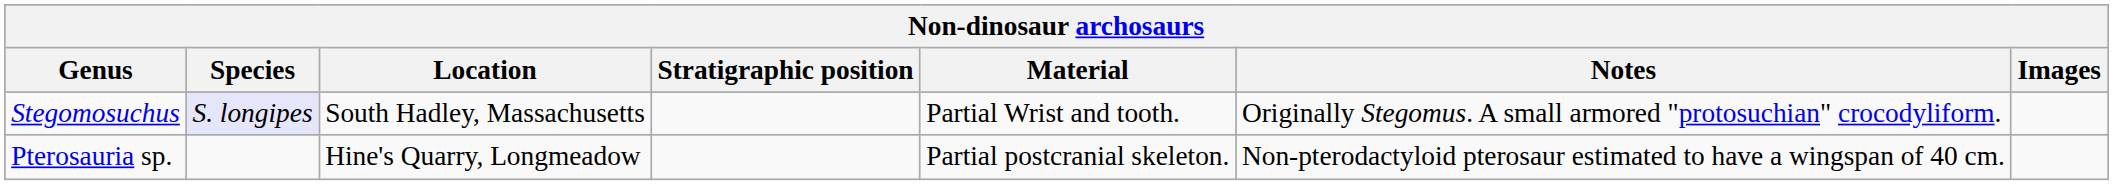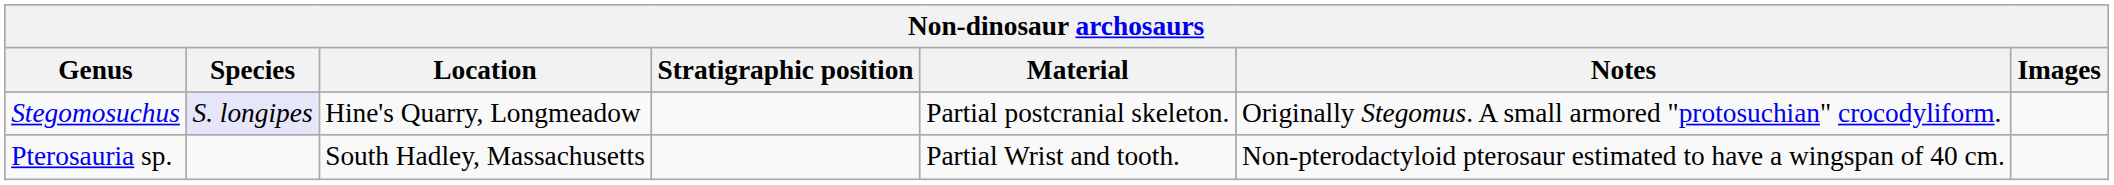Stegomosuchus | Location: South Hadley, Massachusetts -> Hine's Quarry, Longmeadow
Stegomosuchus | Material: Partial Wrist and tooth. -> Partial postcranial skeleton.
Pterosauria sp. | Location: Hine's Quarry, Longmeadow -> South Hadley, Massachusetts
Pterosauria sp. | Material: Partial postcranial skeleton. -> Partial Wrist and tooth.
